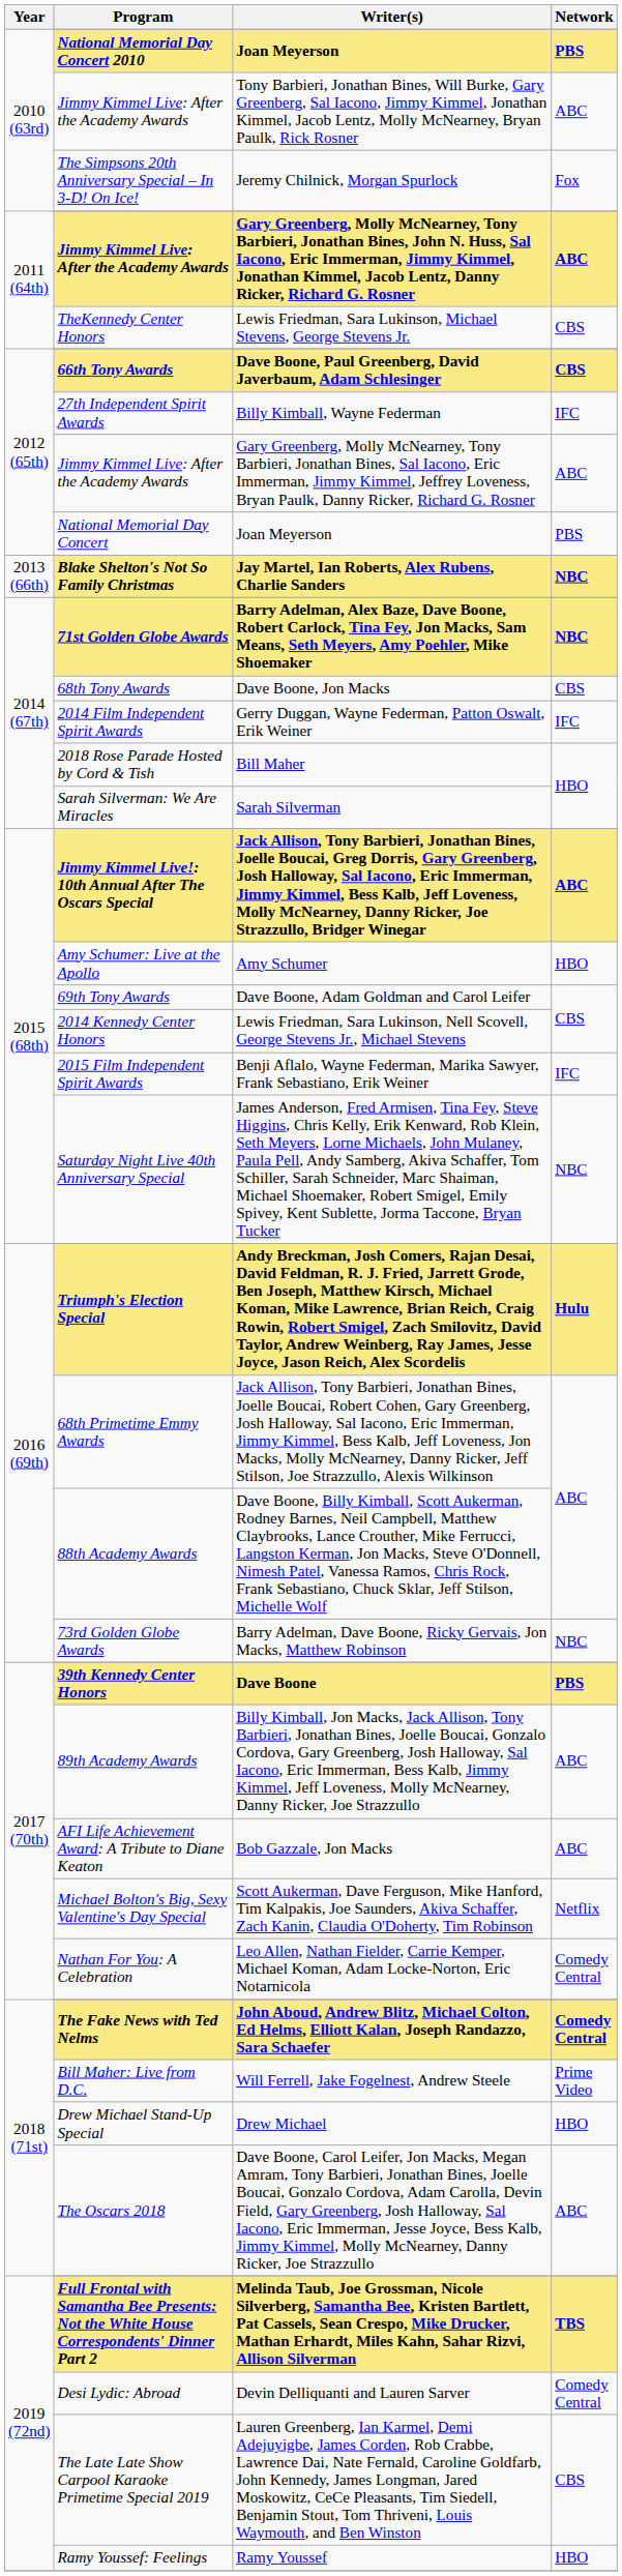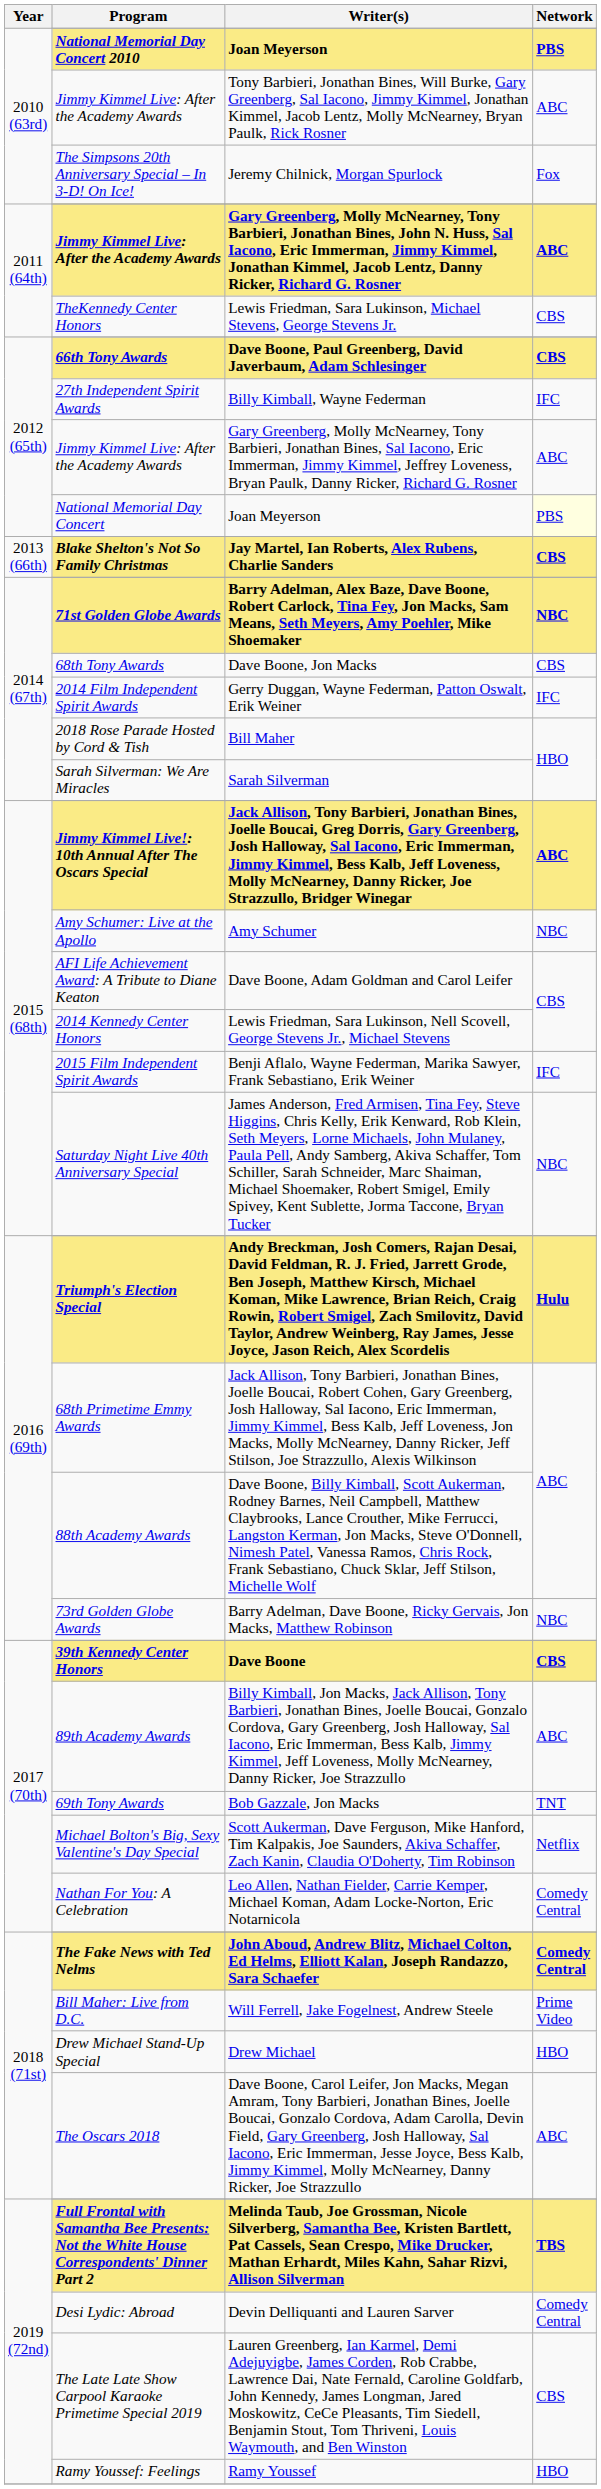2012 (65th) / Joan Meyerson | Network: no background -> lightyellow background
Jay Martel, Ian Roberts, Alex Rubens, Charlie Sanders | Network: NBC -> CBS
Amy Schumer | Network: HBO -> NBC
Dave Boone, Adam Goldman and Carol Leifer | Program: 69th Tony Awards -> AFI Life Achievement Award: A Tribute to Diane Keaton
Dave Boone | Network: PBS -> CBS
Bob Gazzale, Jon Macks | Program: AFI Life Achievement Award: A Tribute to Diane Keaton -> 69th Tony Awards
Bob Gazzale, Jon Macks | Network: ABC -> TNT
